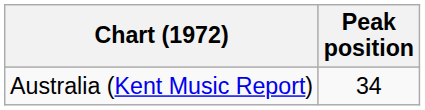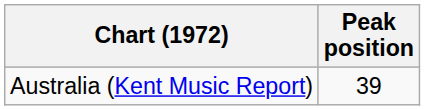Australia (Kent Music Report) | Peak position: 34 -> 39
